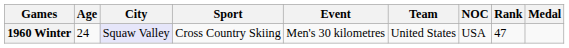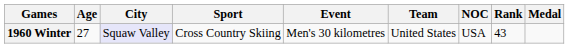1960 Winter | Age: 24 -> 27
1960 Winter | Rank: 47 -> 43
